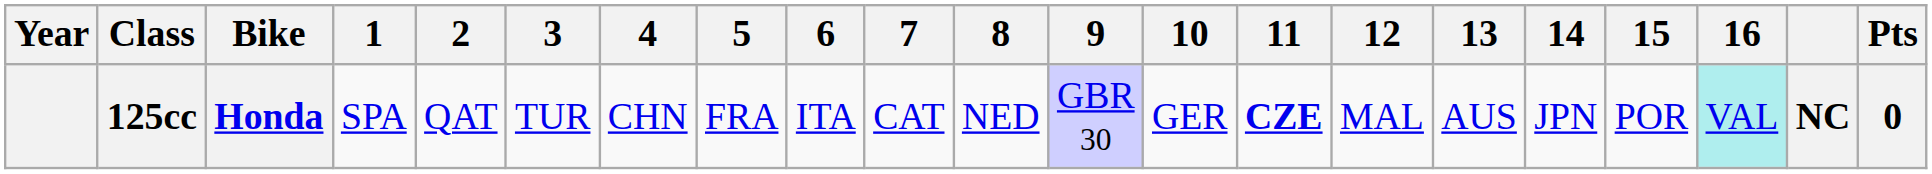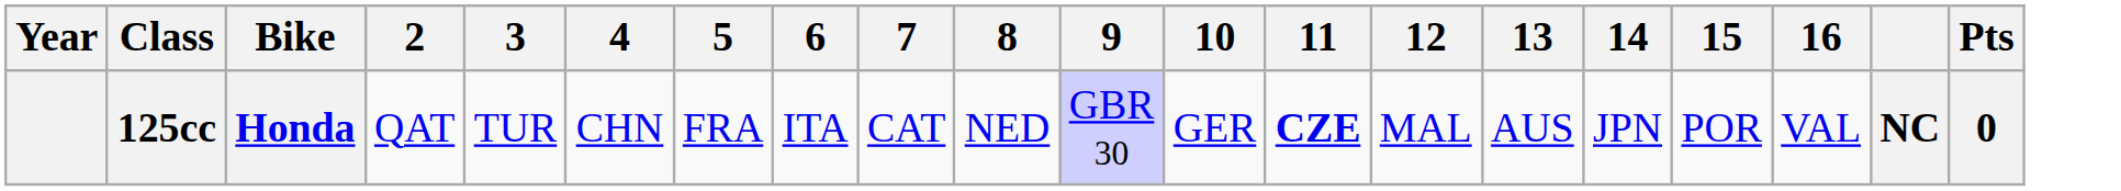- column: 1 | SPA
125cc | 16: paleturquoise background -> no background
